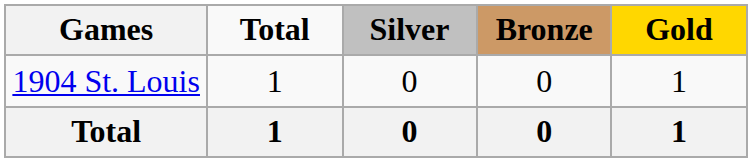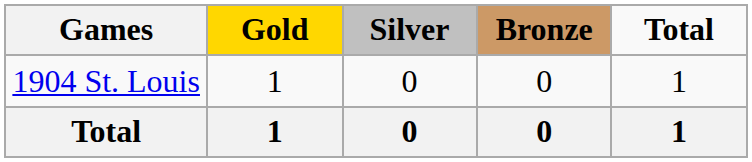columns swapped: Gold <-> Total
